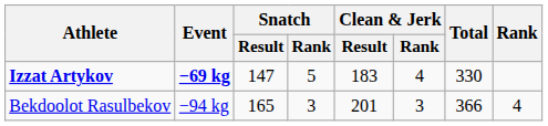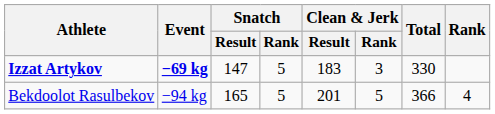Izzat Artykov | Clean & Jerk / Rank: 4 -> 3
Bekdoolot Rasulbekov | Snatch / Rank: 3 -> 5
Bekdoolot Rasulbekov | Clean & Jerk / Rank: 3 -> 5
